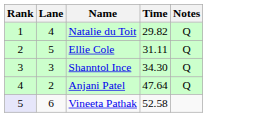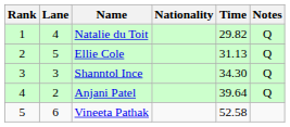+ column: Nationality
Ellie Cole | Time: 31.11 -> 31.13
Anjani Patel | Time: 47.64 -> 39.64
Vineeta Pathak | Rank: lavender background -> no background
